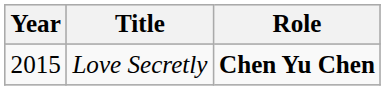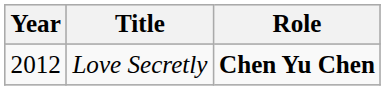Love Secretly | Year: 2015 -> 2012
